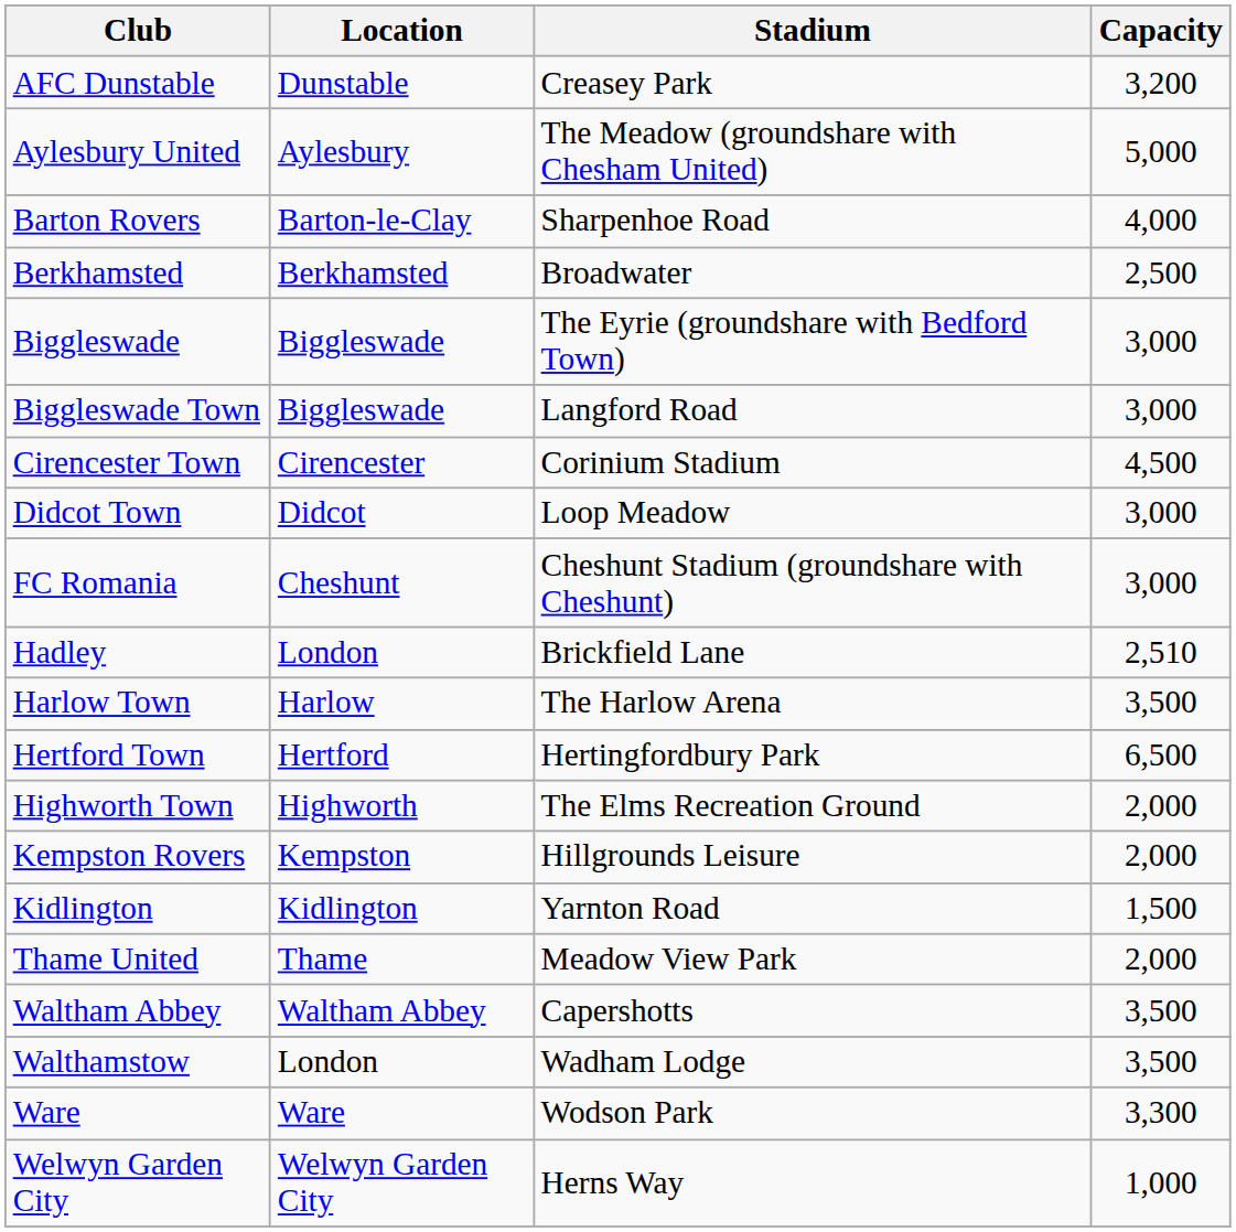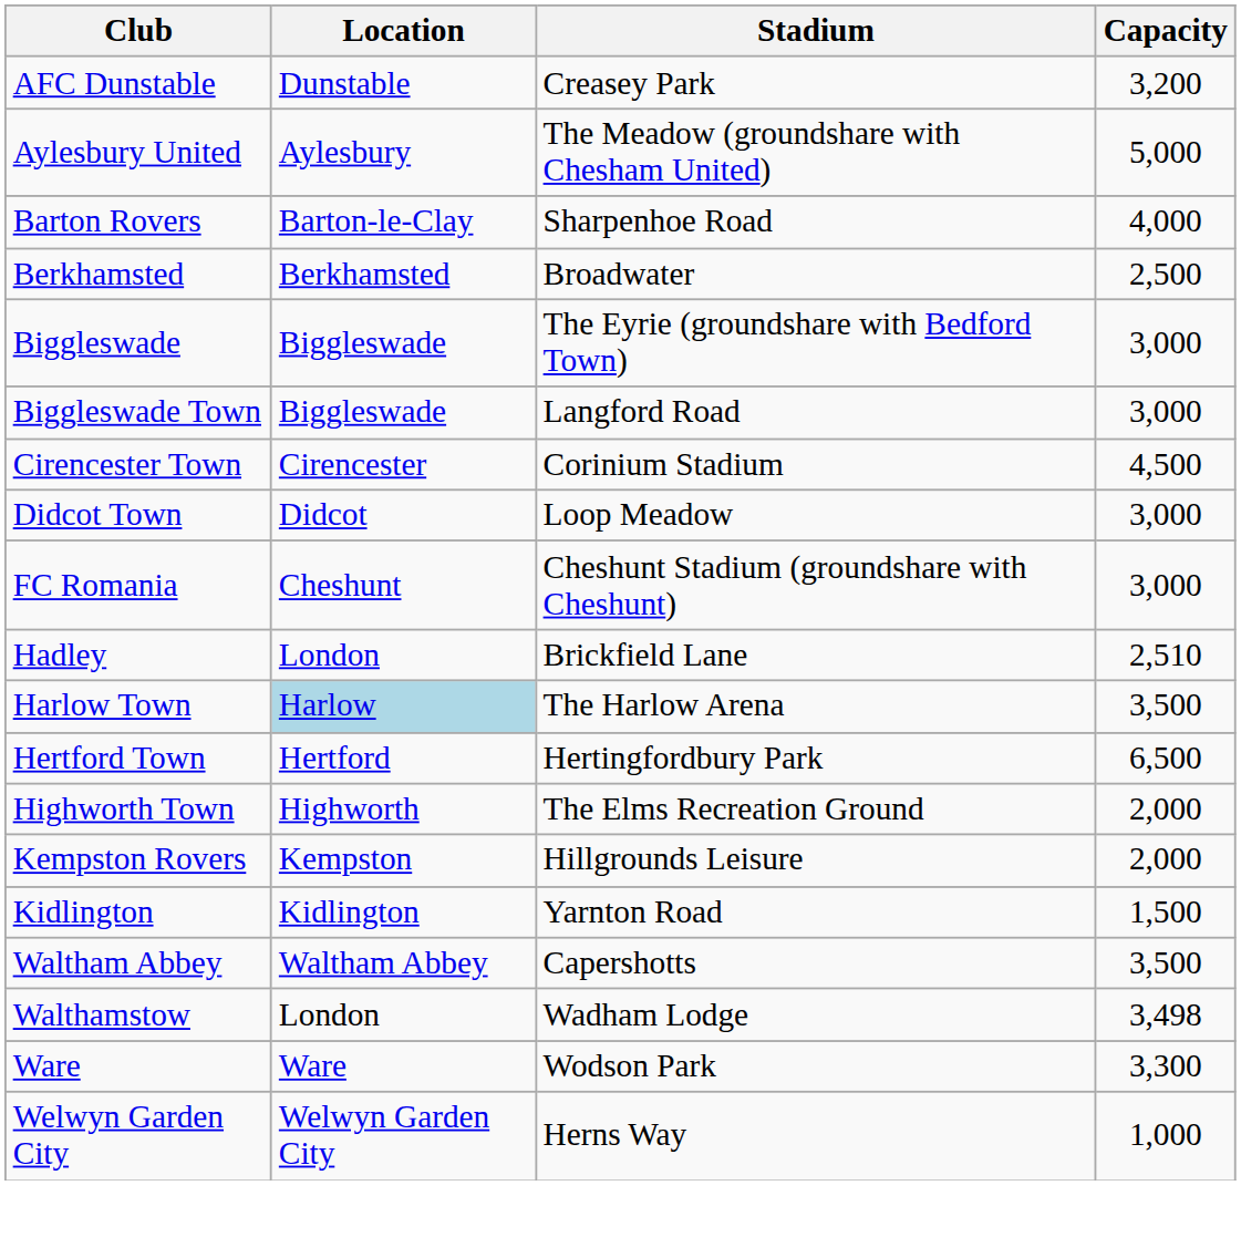Harlow Town | Location: no background -> lightblue background
- row: Thame United | Thame | Meadow View Park | 2,000
Walthamstow | Capacity: 3,500 -> 3,498
